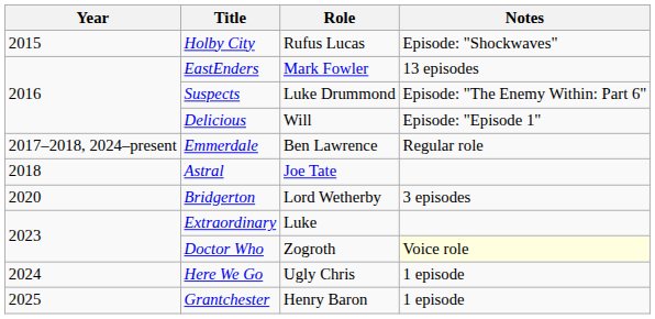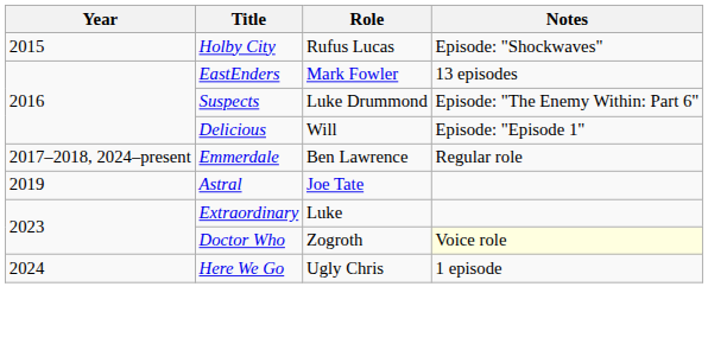Astral | Year: 2018 -> 2019
- row: 2020 | Bridgerton | Lord Wetherby | 3 episodes
- row: 2025 | Grantchester | Henry Baron | 1 episode
